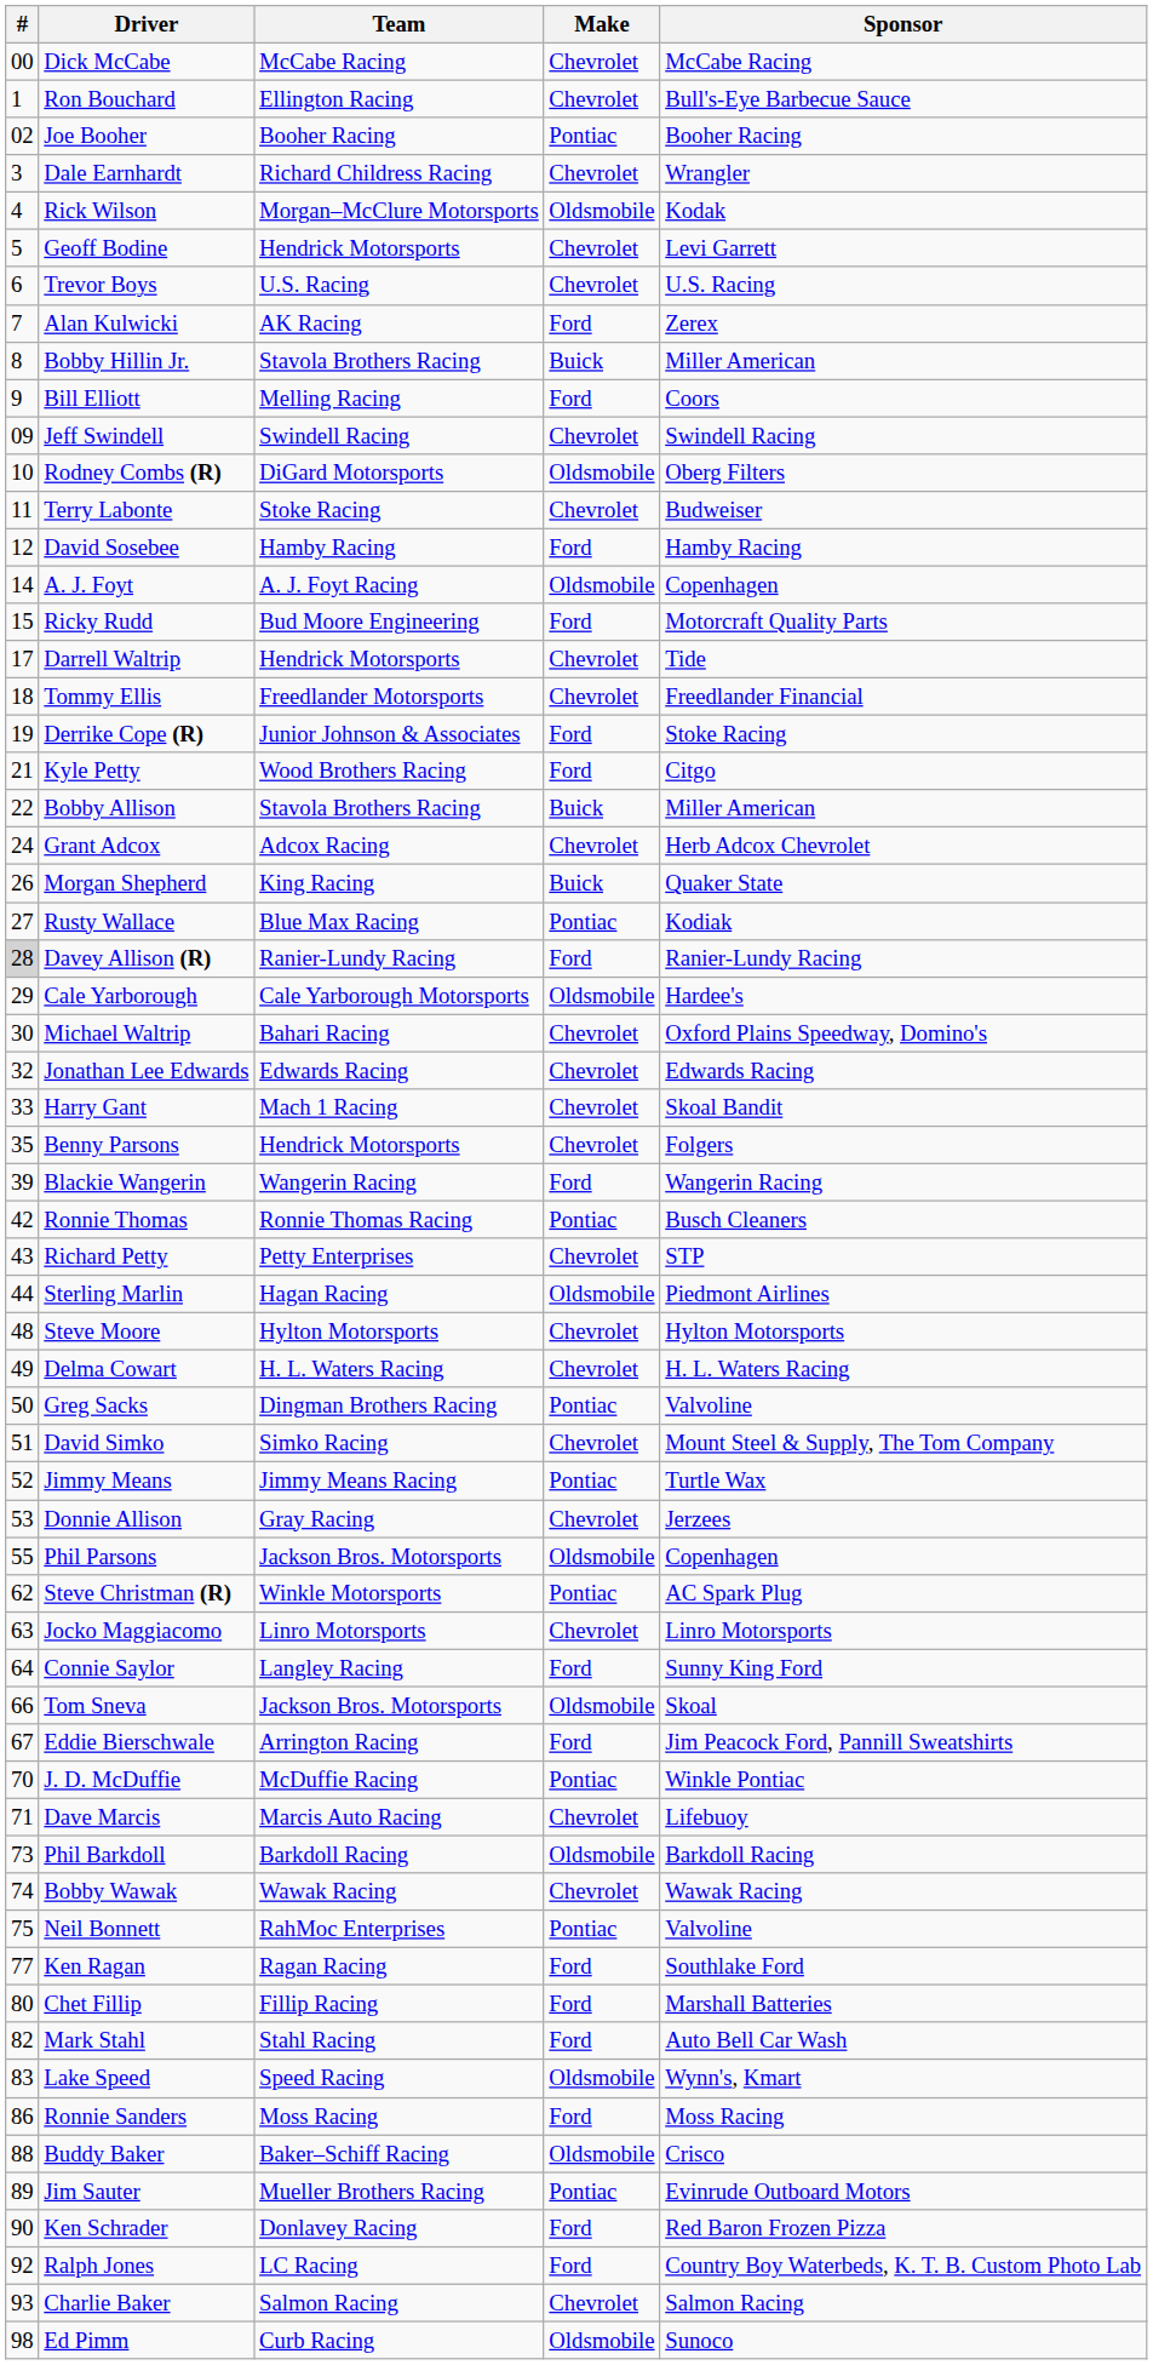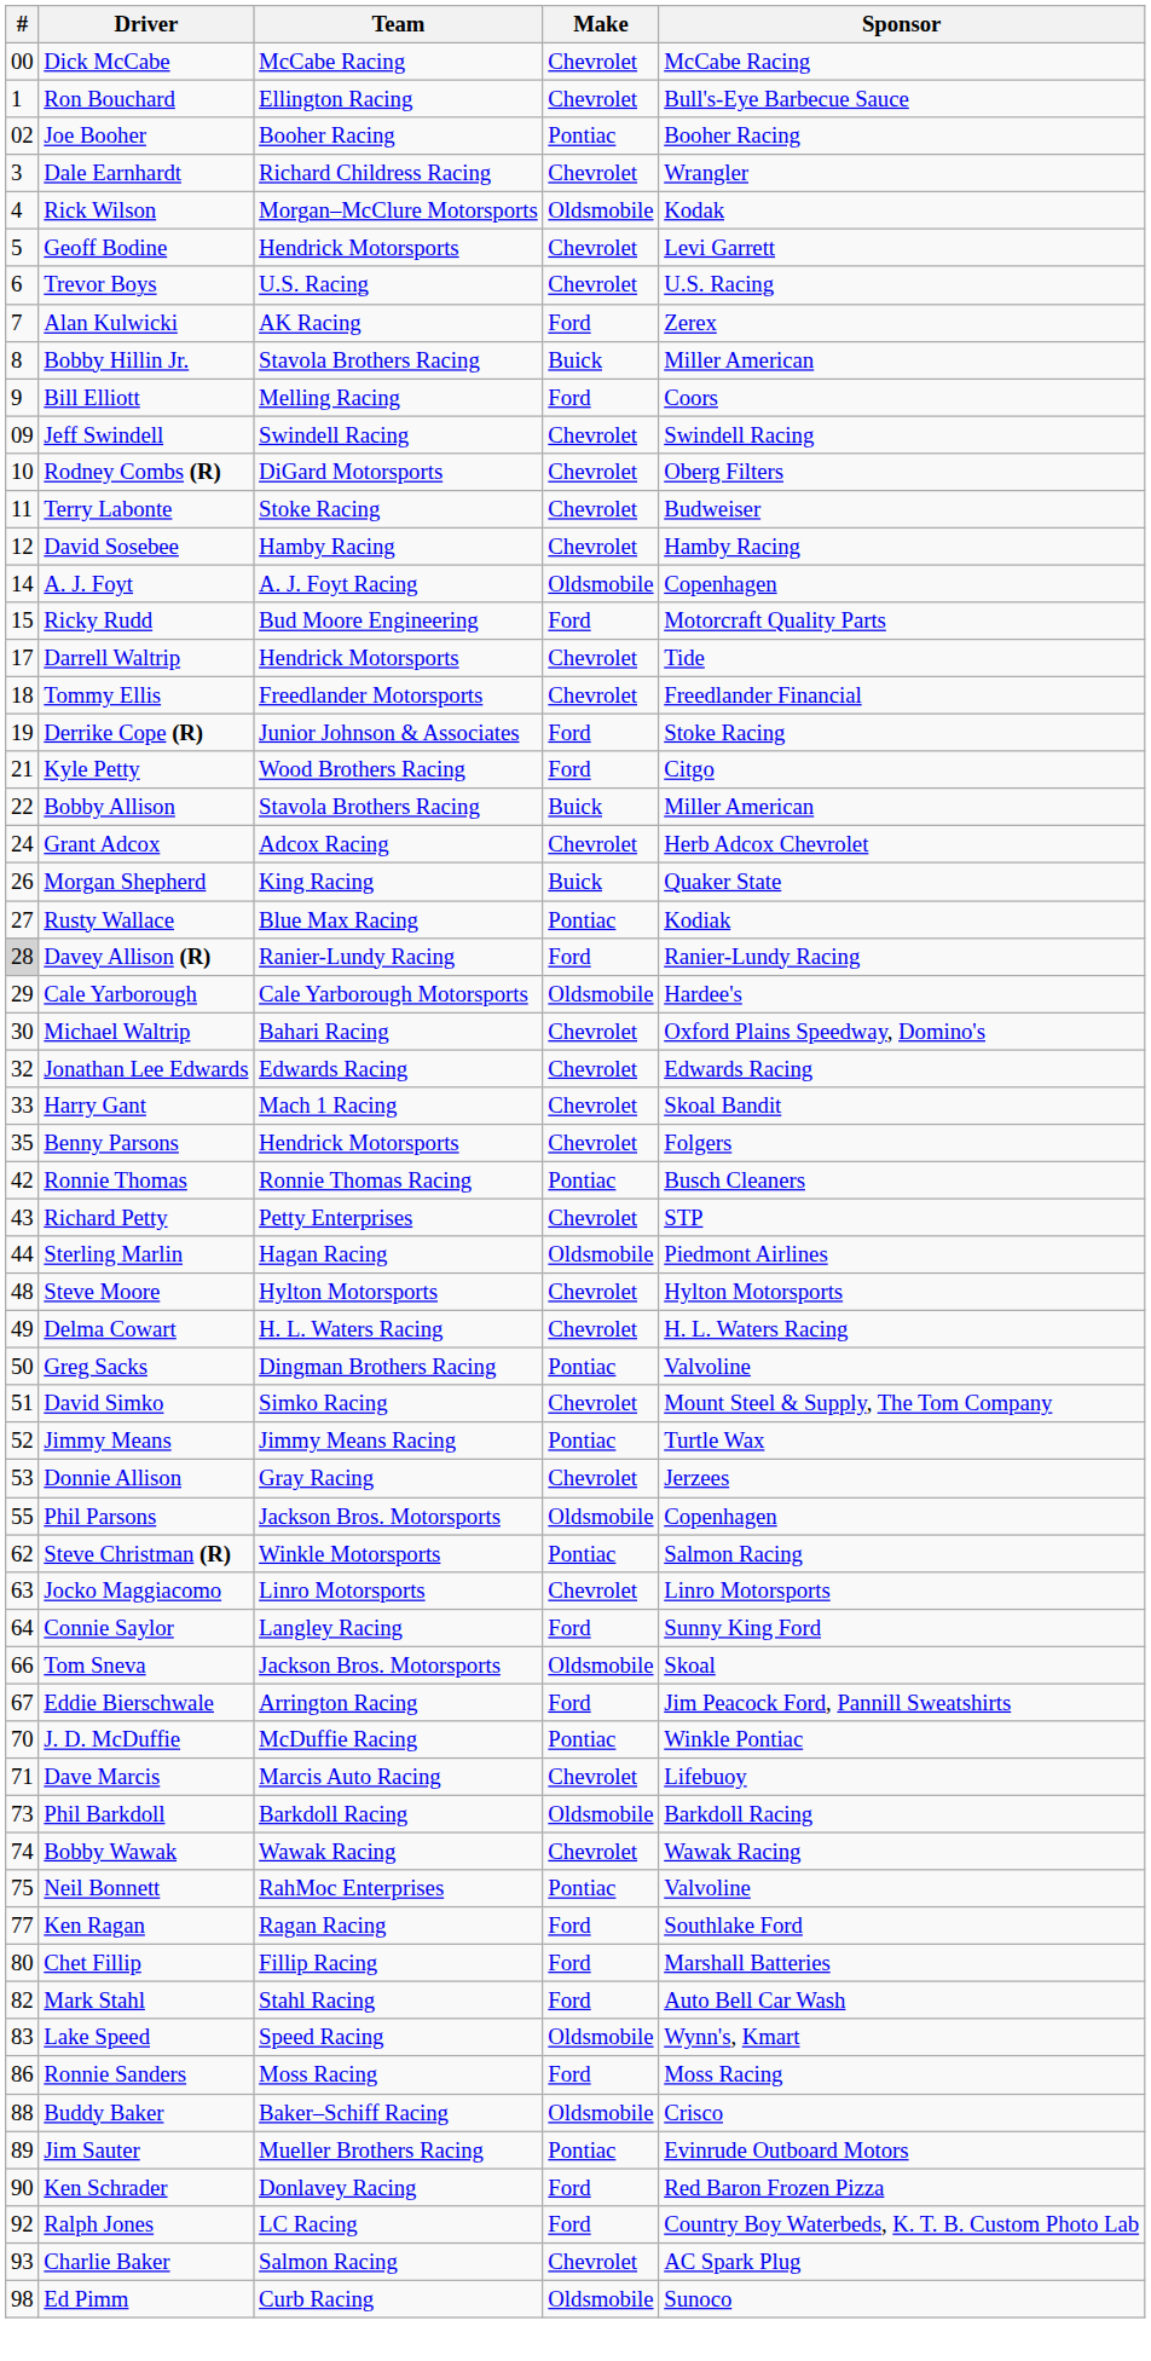Rodney Combs (R) | Make: Oldsmobile -> Chevrolet
David Sosebee | Make: Ford -> Chevrolet
- row: 39 | Blackie Wangerin | Wangerin Racing | Ford | Wangerin Racing
Steve Christman (R) | Sponsor: AC Spark Plug -> Salmon Racing
Charlie Baker | Sponsor: Salmon Racing -> AC Spark Plug
